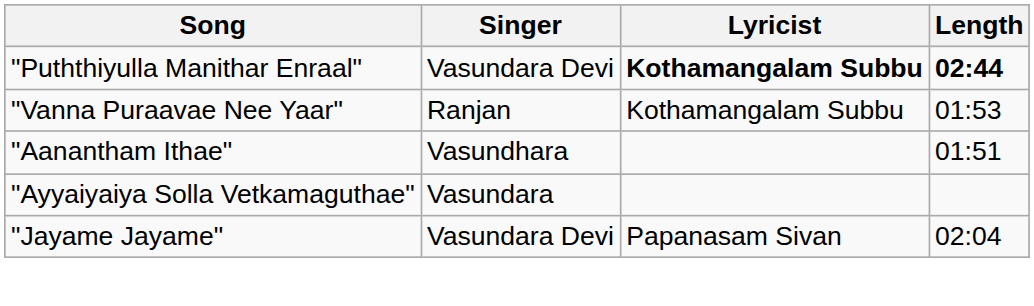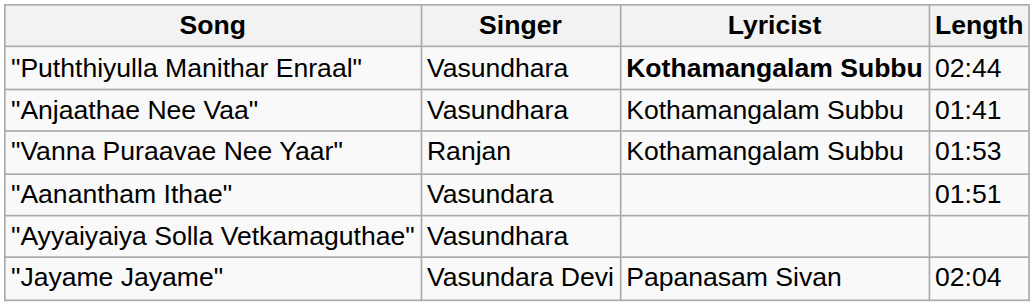"Puththiyulla Manithar Enraal" | Singer: Vasundara Devi -> Vasundhara
"Puththiyulla Manithar Enraal" | Length: bold -> normal
+ row: "Anjaathae Nee Vaa" | Vasundhara | Kothamangalam Subbu | 01:41
"Aanantham Ithae" | Singer: Vasundhara -> Vasundara
"Ayyaiyaiya Solla Vetkamaguthae" | Singer: Vasundara -> Vasundhara
